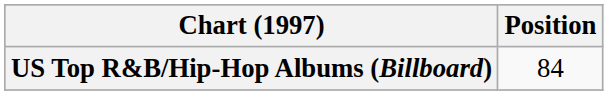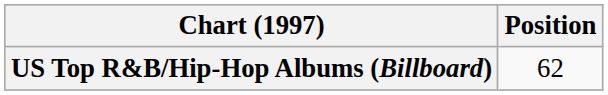US Top R&B/Hip-Hop Albums (Billboard) | Position: 84 -> 62
